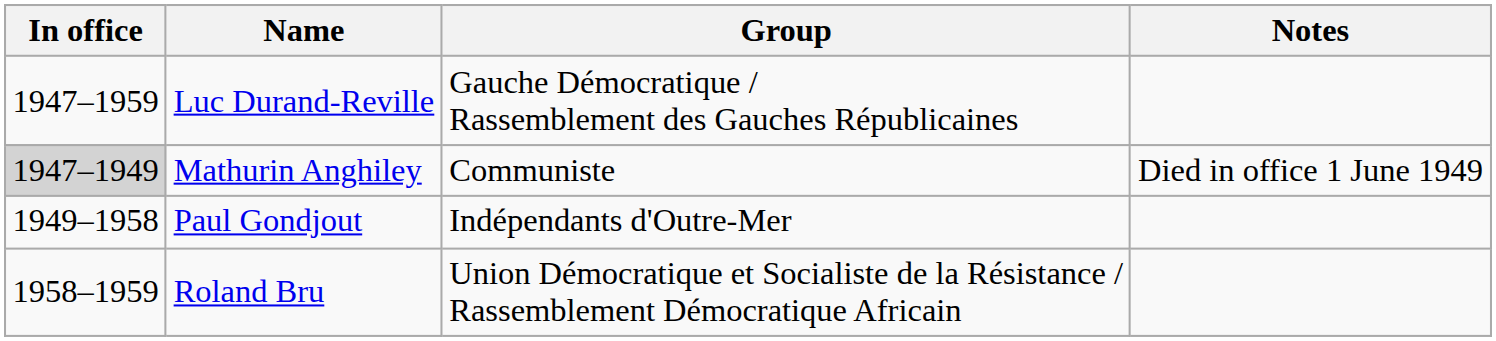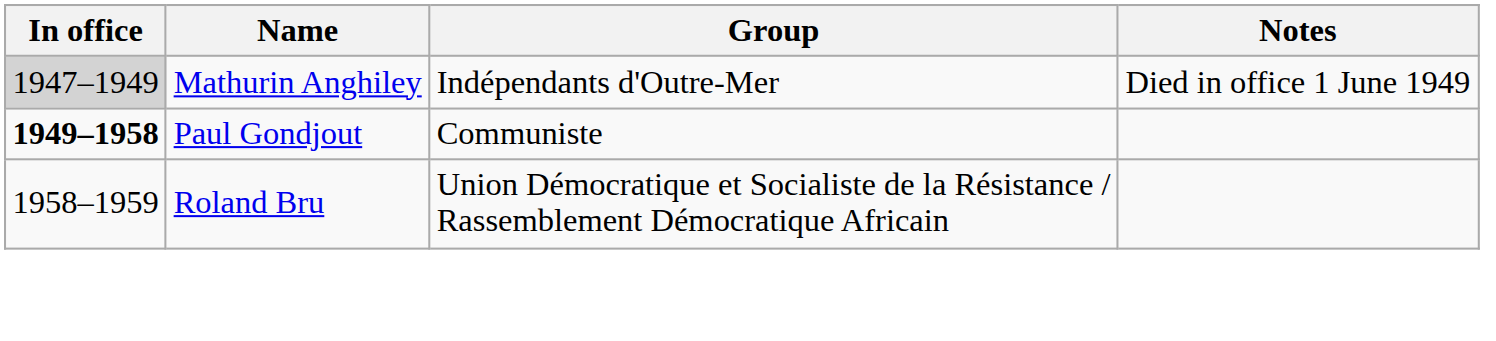- row: 1947–1959 | Luc Durand-Reville | Gauche Démocratique / Rassemblement des Gauches Républicaines
Mathurin Anghiley | Group: Communiste -> Indépendants d'Outre-Mer
Paul Gondjout | In office: normal -> bold
Paul Gondjout | Group: Indépendants d'Outre-Mer -> Communiste
